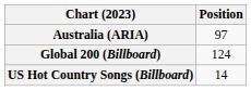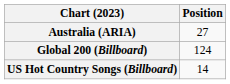Australia (ARIA) | Position: 97 -> 27
